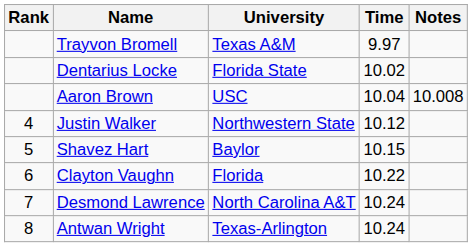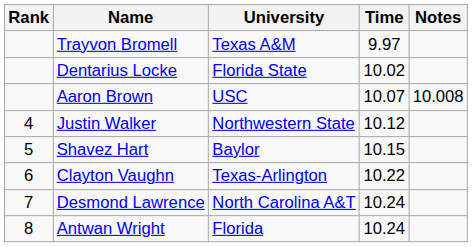Aaron Brown | Time: 10.04 -> 10.07
Clayton Vaughn | University: Florida -> Texas-Arlington
Antwan Wright | University: Texas-Arlington -> Florida
